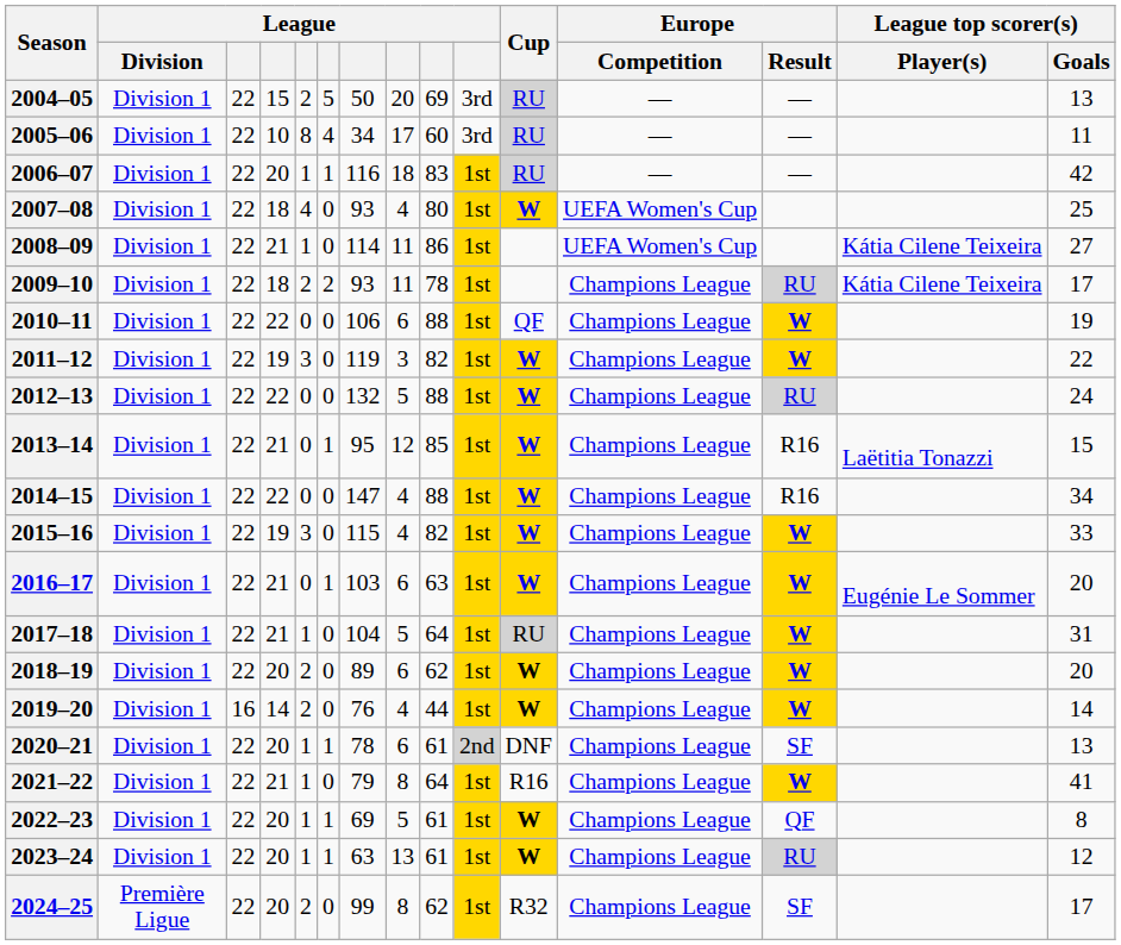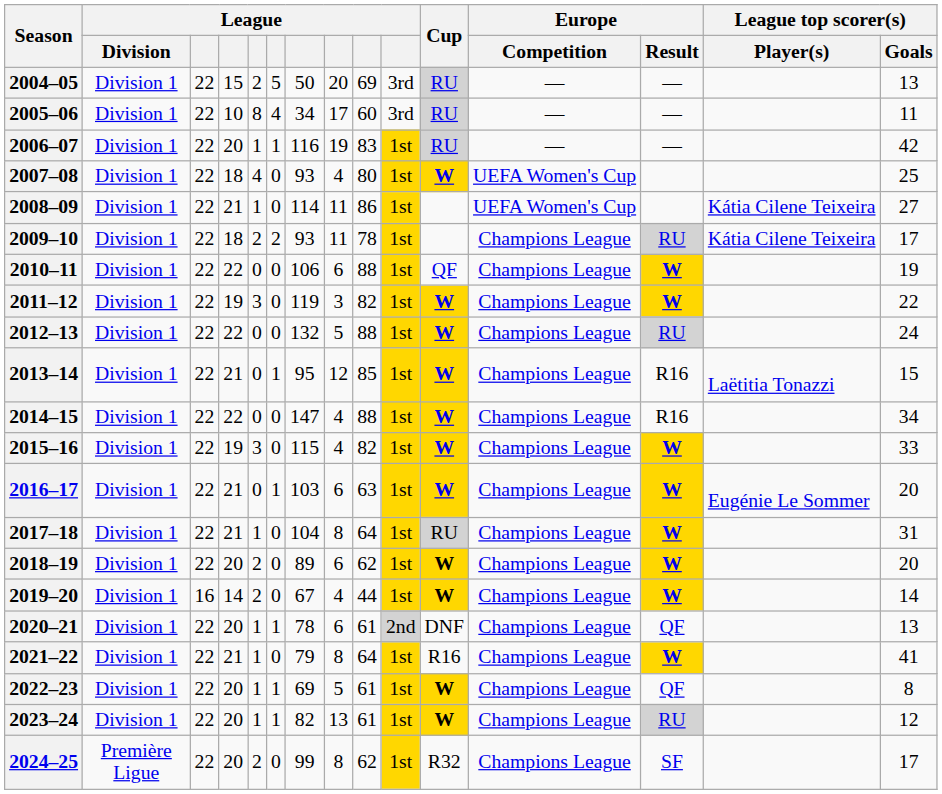2006–07 | column 8: 18 -> 19
2017–18 | column 8: 5 -> 8
2019–20 | column 7: 76 -> 67
2020–21 | Europe / Result: SF -> QF
2023–24 | column 7: 63 -> 82
